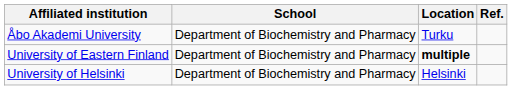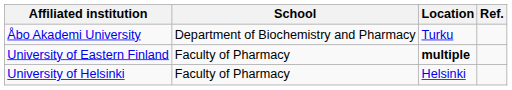University of Eastern Finland | School: Department of Biochemistry and Pharmacy -> Faculty of Pharmacy
University of Helsinki | School: Department of Biochemistry and Pharmacy -> Faculty of Pharmacy
